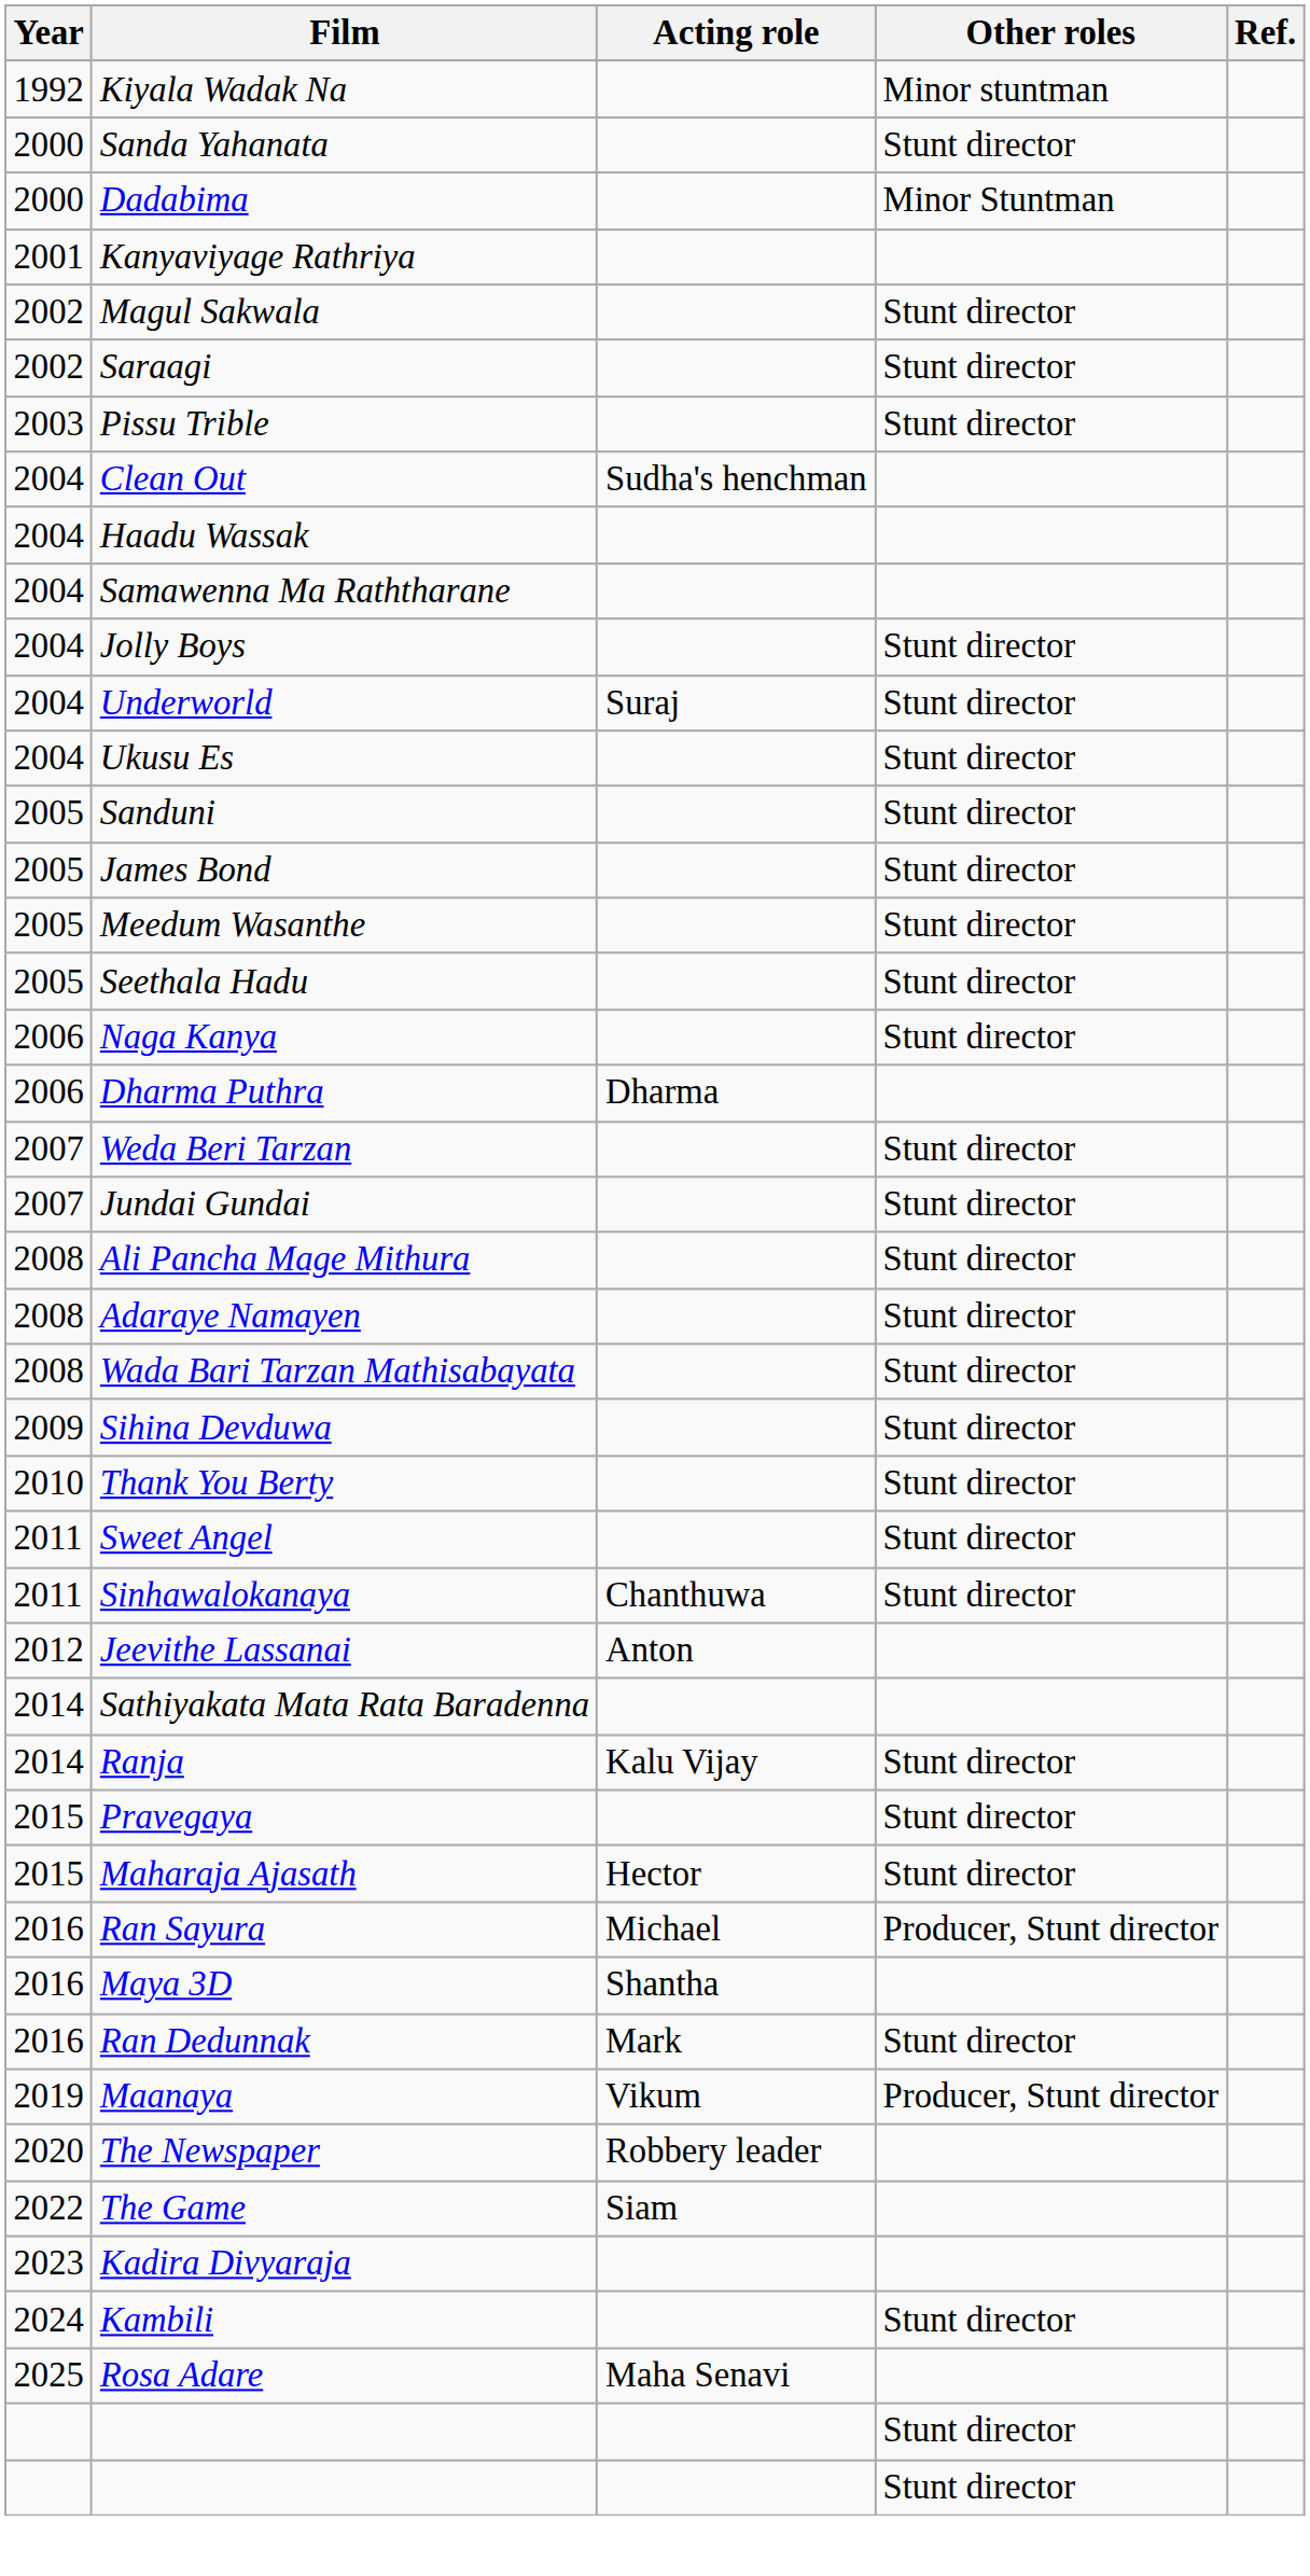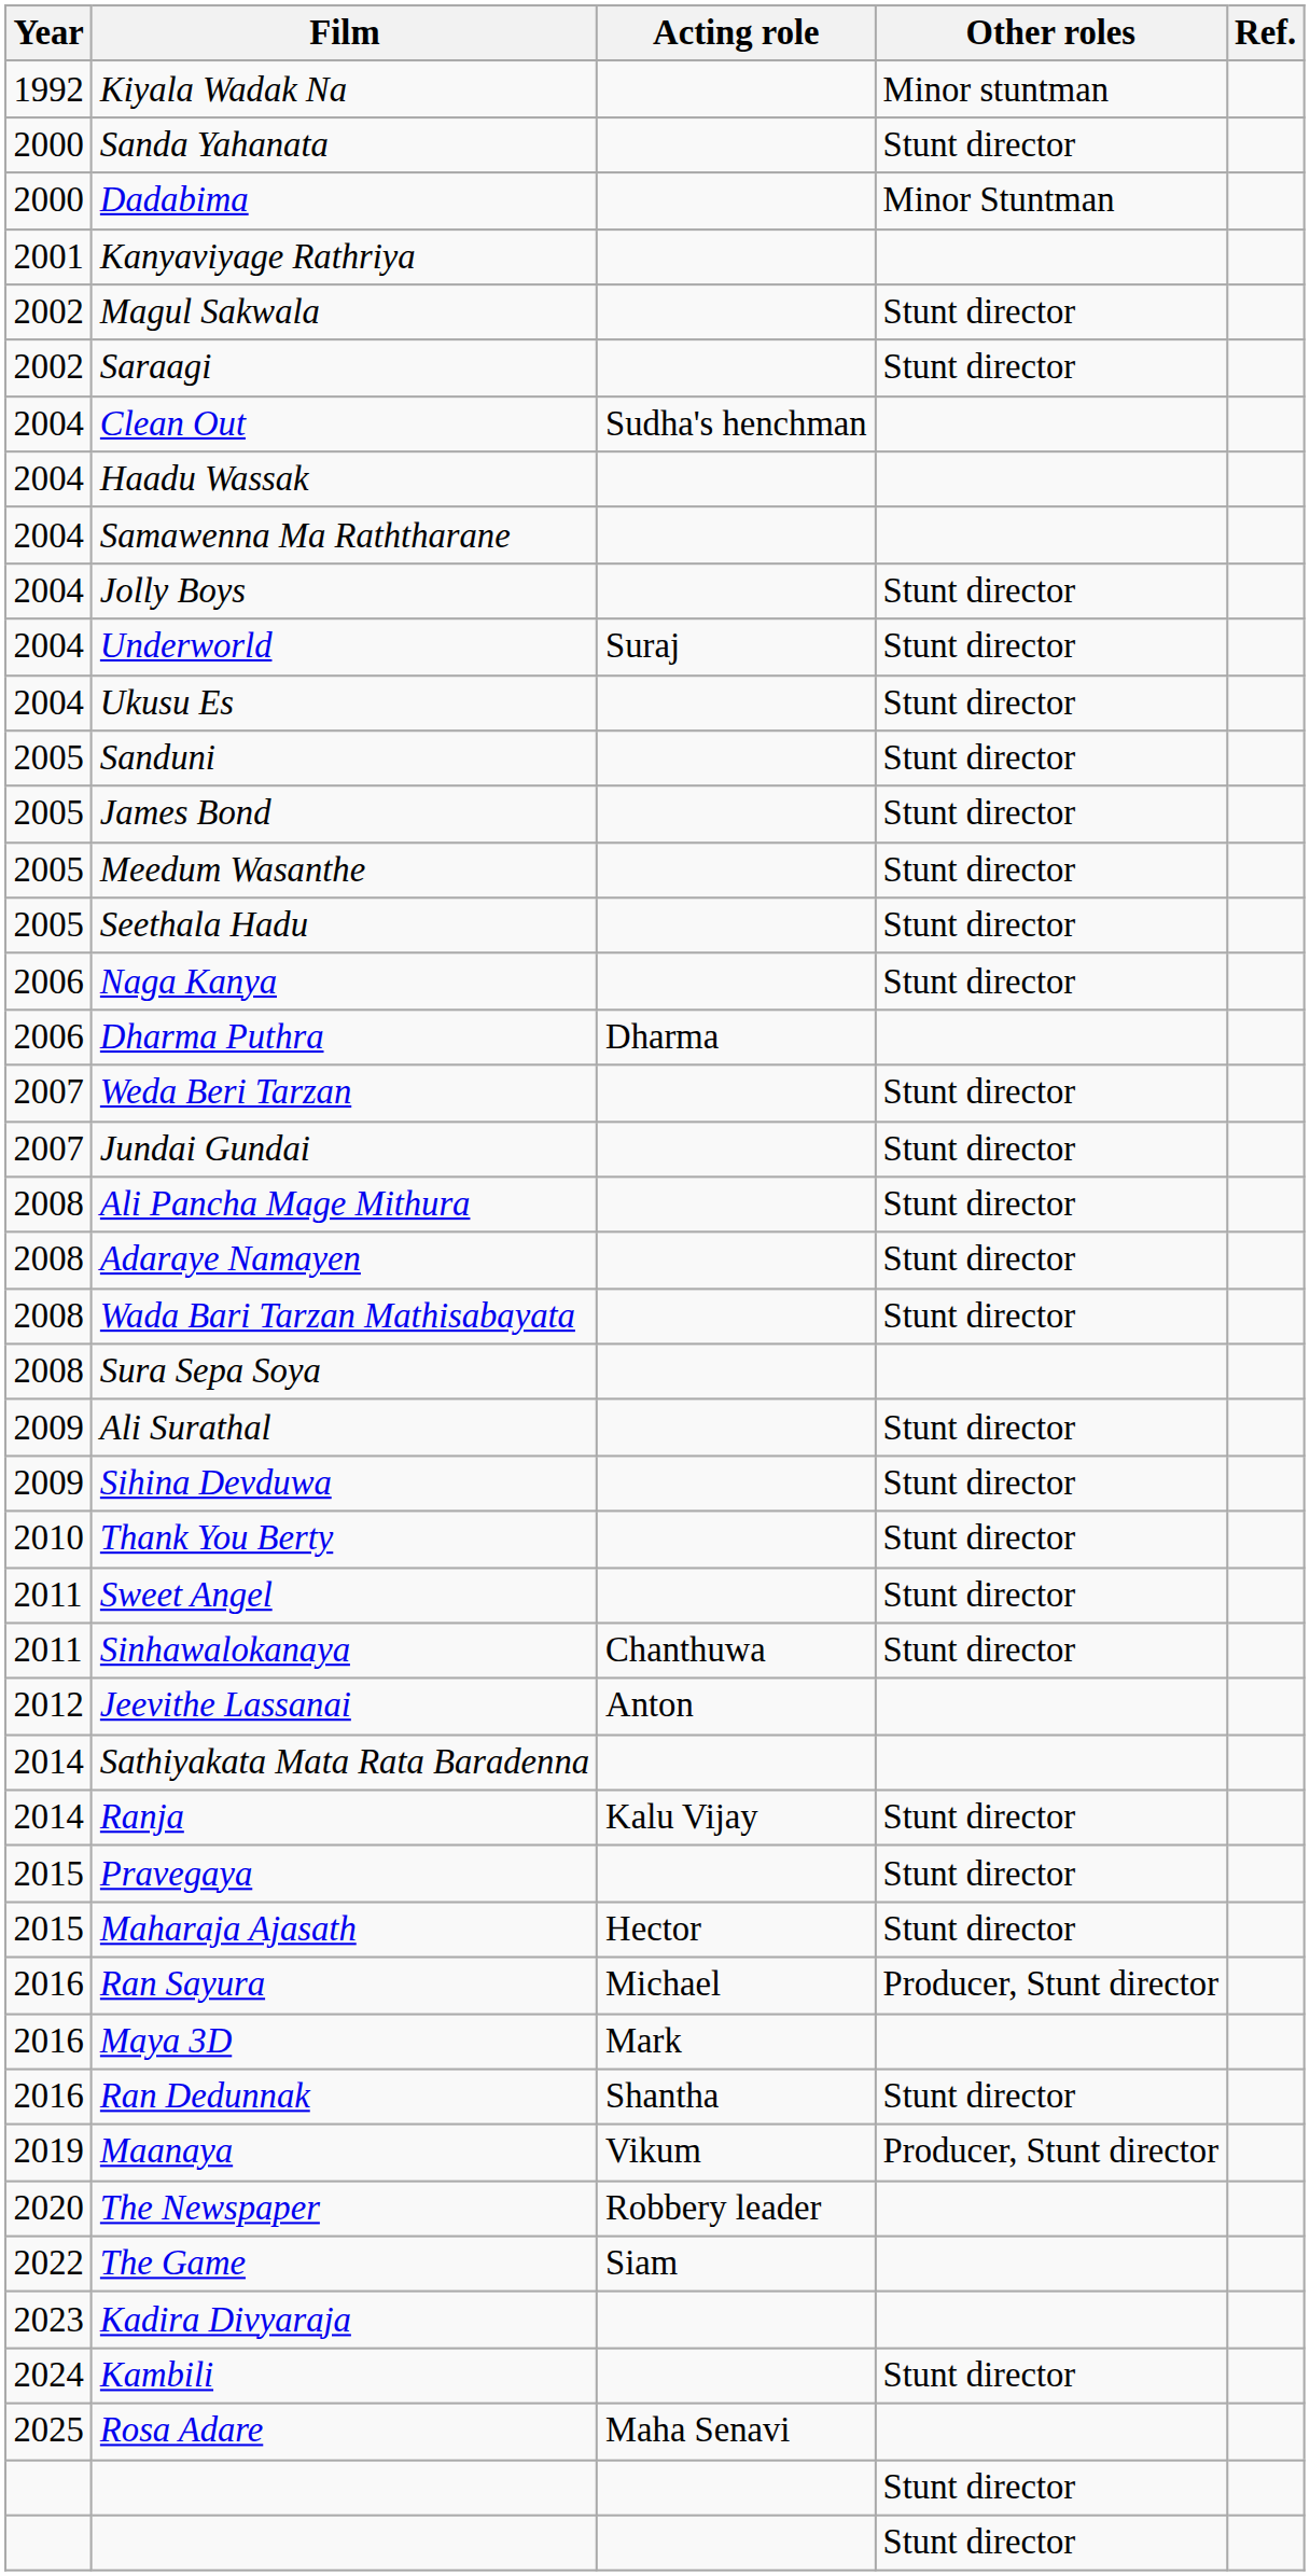- row: 2003 | Pissu Trible | Stunt director
+ row: 2008 | Sura Sepa Soya
+ row: 2009 | Ali Surathal | Stunt director
Maya 3D | Acting role: Shantha -> Mark
Ran Dedunnak | Acting role: Mark -> Shantha
